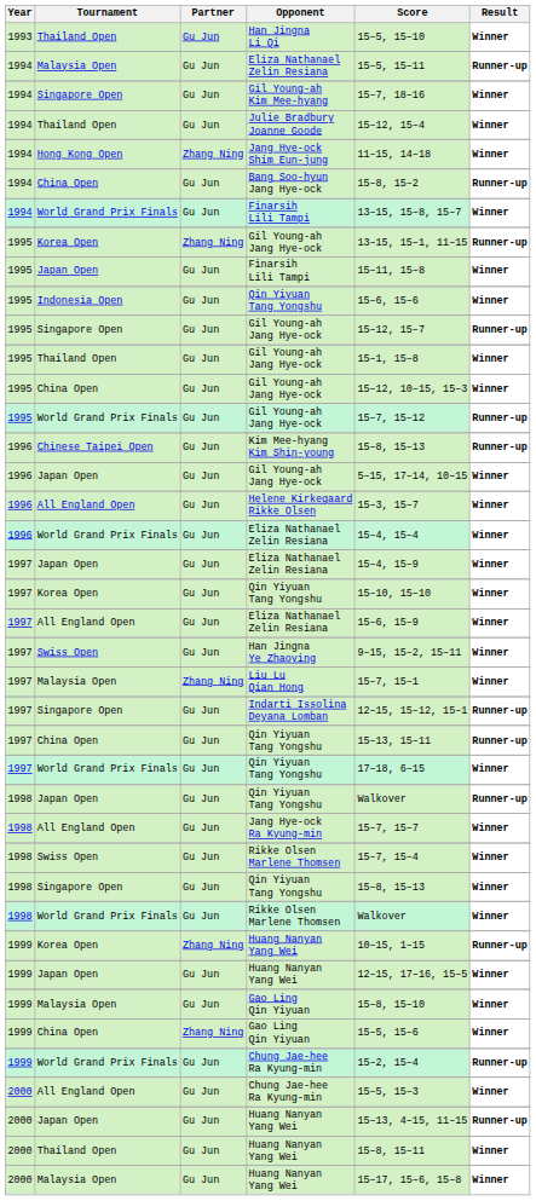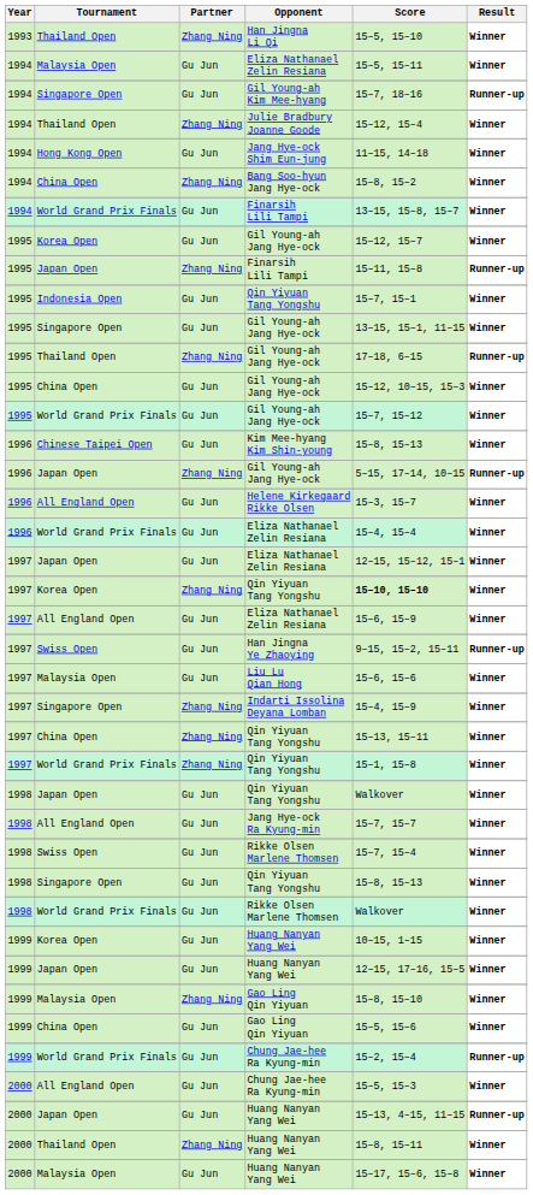Han Jingna Li Qi | Partner: Gu Jun -> Zhang Ning
Malaysia Open / Eliza Nathanael Zelin Resiana | Result: Runner-up -> Winner
Gil Young-ah Kim Mee-hyang | Result: Winner -> Runner-up
Julie Bradbury Joanne Goode | Partner: Gu Jun -> Zhang Ning
Jang Hye-ock Shim Eun-jung | Partner: Zhang Ning -> Gu Jun
Bang Soo-hyun Jang Hye-ock | Partner: Gu Jun -> Zhang Ning
Bang Soo-hyun Jang Hye-ock | Result: Runner-up -> Winner
Korea Open / Gil Young-ah Jang Hye-ock | Partner: Zhang Ning -> Gu Jun
Korea Open / Gil Young-ah Jang Hye-ock | Score: 13–15, 15–1, 11–15 -> 15–12, 15–7
Korea Open / Gil Young-ah Jang Hye-ock | Result: Runner-up -> Winner
Japan Open / Finarsih Lili Tampi | Partner: Gu Jun -> Zhang Ning
Japan Open / Finarsih Lili Tampi | Result: Winner -> Runner-up
Indonesia Open / Qin Yiyuan Tang Yongshu | Score: 15–6, 15–6 -> 15–7, 15–1
Singapore Open / Gil Young-ah Jang Hye-ock | Score: 15–12, 15–7 -> 13–15, 15–1, 11–15
Singapore Open / Gil Young-ah Jang Hye-ock | Result: Runner-up -> Winner
Thailand Open / Gil Young-ah Jang Hye-ock | Partner: Gu Jun -> Zhang Ning
Thailand Open / Gil Young-ah Jang Hye-ock | Score: 15–1, 15–8 -> 17–18, 6–15
Thailand Open / Gil Young-ah Jang Hye-ock | Result: Winner -> Runner-up
World Grand Prix Finals / Gil Young-ah Jang Hye-ock | Result: Runner-up -> Winner
Kim Mee-hyang Kim Shin-young | Result: Runner-up -> Winner
Japan Open / Gil Young-ah Jang Hye-ock | Partner: Gu Jun -> Zhang Ning
Japan Open / Gil Young-ah Jang Hye-ock | Result: Winner -> Runner-up
Japan Open / Eliza Nathanael Zelin Resiana | Score: 15–4, 15–9 -> 12–15, 15–12, 15–1
Korea Open / Qin Yiyuan Tang Yongshu | Partner: Gu Jun -> Zhang Ning
Korea Open / Qin Yiyuan Tang Yongshu | Score: normal -> bold
Han Jingna Ye Zhaoying | Result: Winner -> Runner-up
Liu Lu Qian Hong | Partner: Zhang Ning -> Gu Jun
Liu Lu Qian Hong | Score: 15–7, 15–1 -> 15–6, 15–6
Indarti Issolina Deyana Lomban | Partner: Gu Jun -> Zhang Ning
Indarti Issolina Deyana Lomban | Score: 12–15, 15–12, 15–1 -> 15–4, 15–9
Indarti Issolina Deyana Lomban | Result: Runner-up -> Winner
China Open / Qin Yiyuan Tang Yongshu | Partner: Gu Jun -> Zhang Ning
China Open / Qin Yiyuan Tang Yongshu | Result: Runner-up -> Winner
World Grand Prix Finals / Qin Yiyuan Tang Yongshu | Partner: Gu Jun -> Zhang Ning
World Grand Prix Finals / Qin Yiyuan Tang Yongshu | Score: 17–18, 6–15 -> 15–1, 15–8
Japan Open / Qin Yiyuan Tang Yongshu | Result: Runner-up -> Winner
Korea Open / Huang Nanyan Yang Wei | Partner: Zhang Ning -> Gu Jun
Korea Open / Huang Nanyan Yang Wei | Result: Runner-up -> Winner
Malaysia Open / Gao Ling Qin Yiyuan | Partner: Gu Jun -> Zhang Ning
China Open / Gao Ling Qin Yiyuan | Partner: Zhang Ning -> Gu Jun
Thailand Open / Huang Nanyan Yang Wei | Partner: Gu Jun -> Zhang Ning
